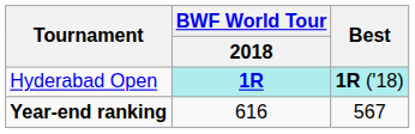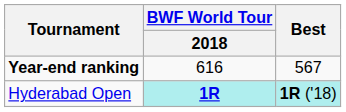rows swapped: Hyderabad Open <-> Year-end ranking
